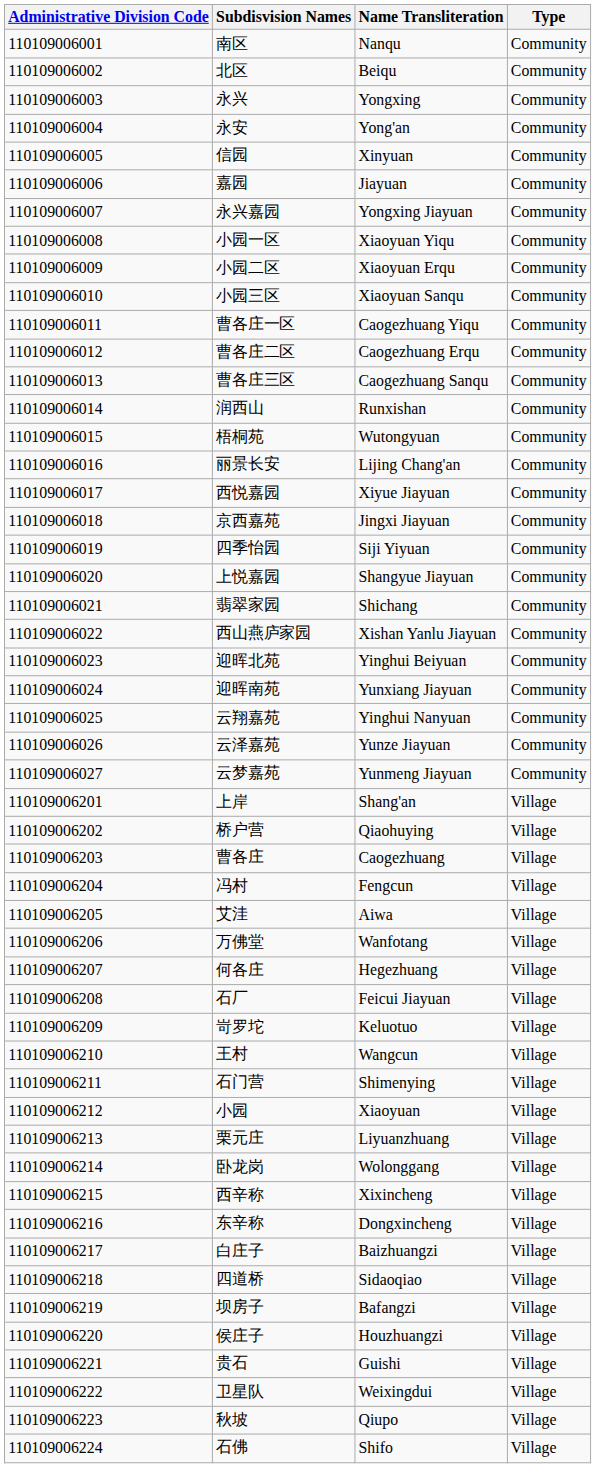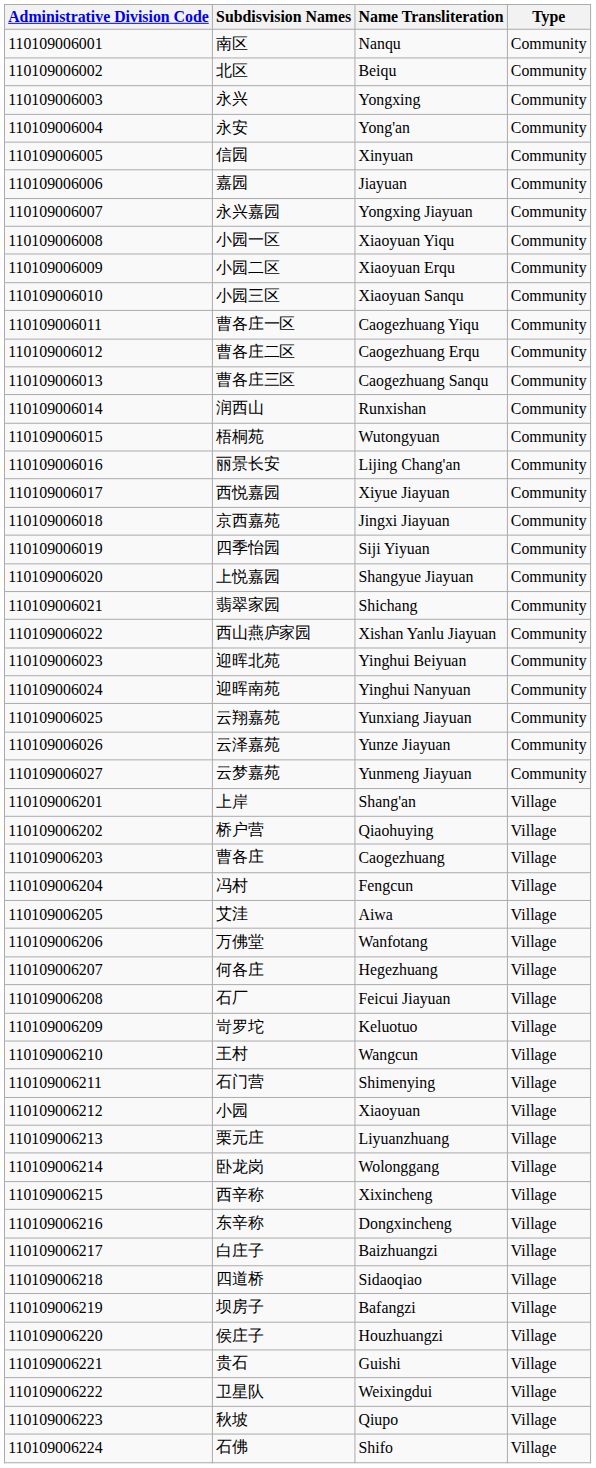迎晖南苑 | Name Transliteration: Yunxiang Jiayuan -> Yinghui Nanyuan
云翔嘉苑 | Name Transliteration: Yinghui Nanyuan -> Yunxiang Jiayuan
